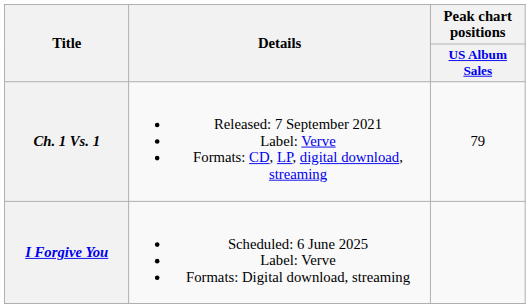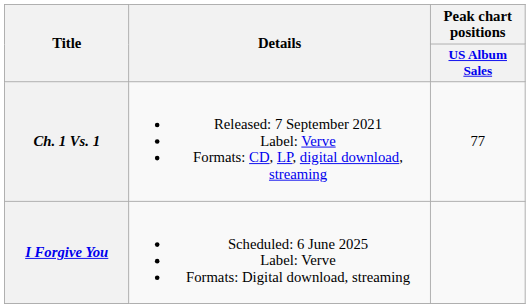Ch. 1 Vs. 1 | Peak chart positions / US Album Sales: 79 -> 77
